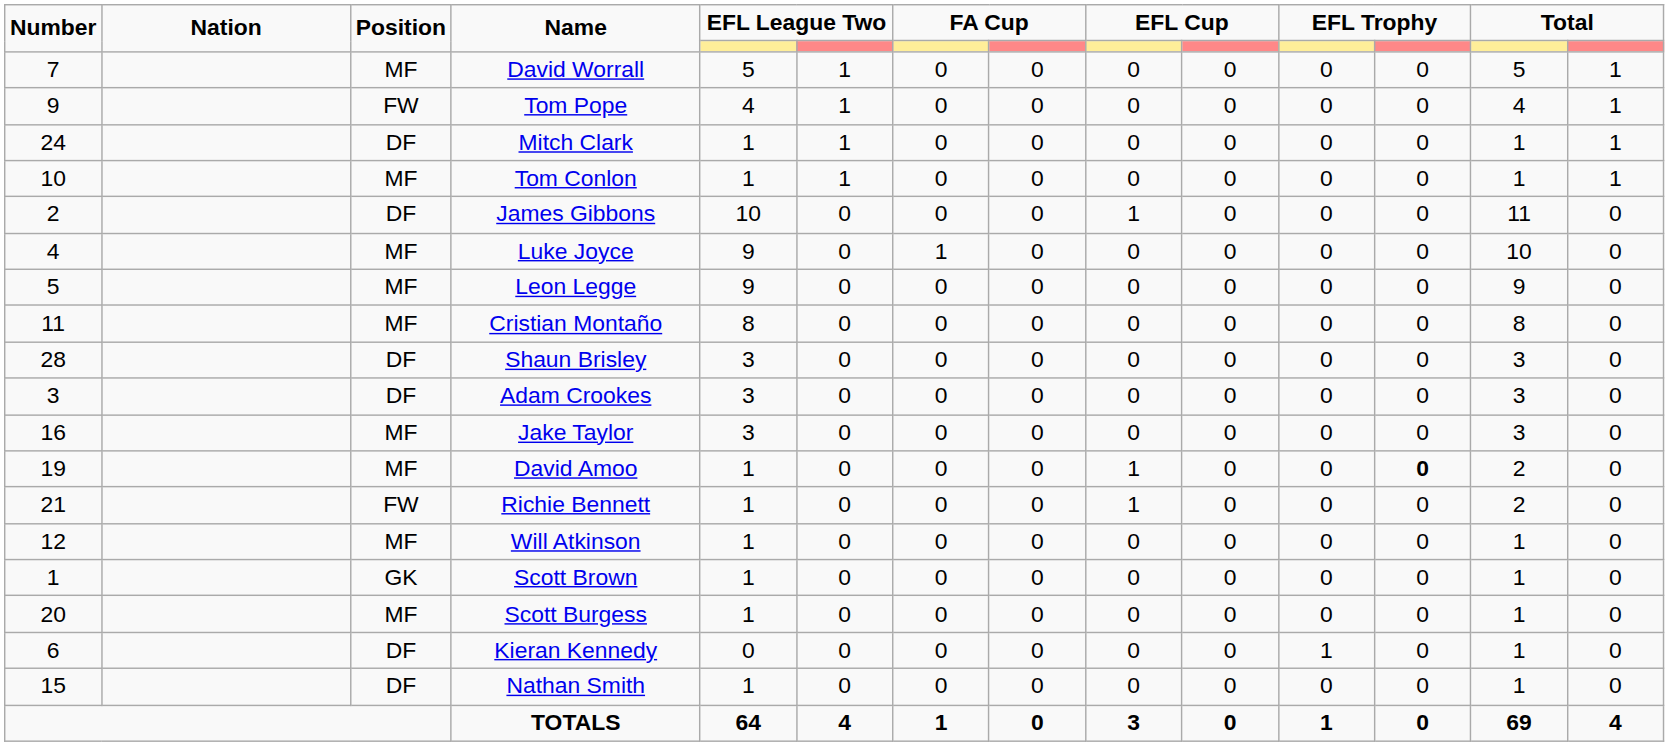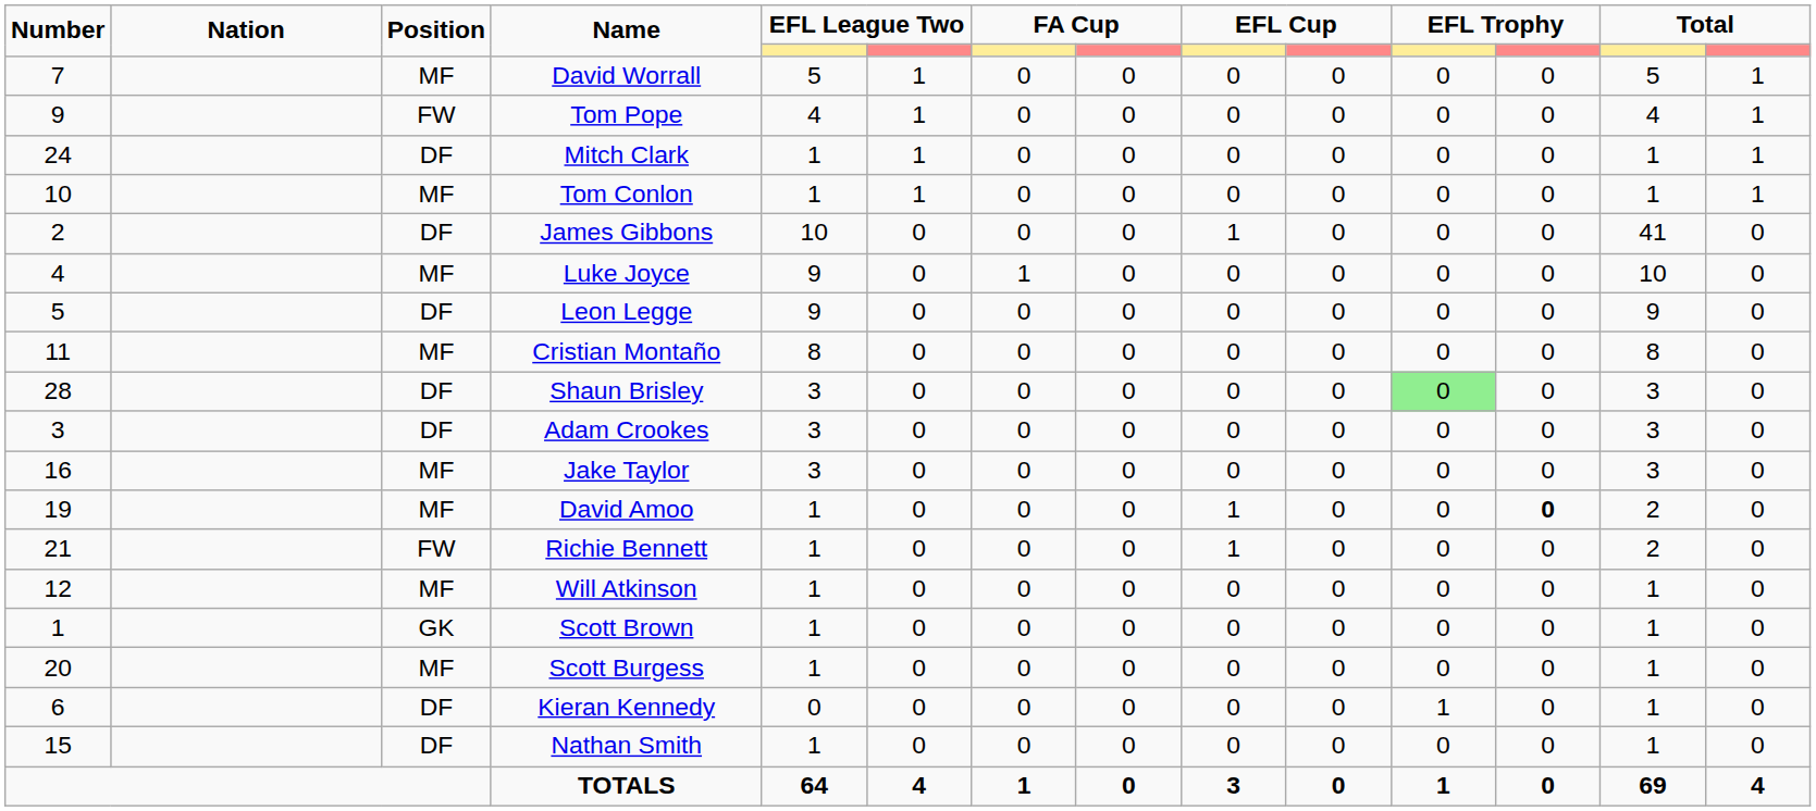James Gibbons | column 13: 11 -> 41
Leon Legge | Position: MF -> DF
Shaun Brisley | column 11: no background -> lightgreen background
